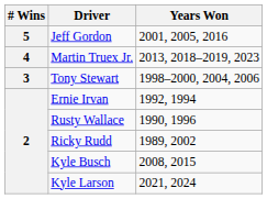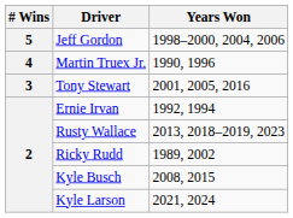Jeff Gordon | Years Won: 2001, 2005, 2016 -> 1998–2000, 2004, 2006
Martin Truex Jr. | Years Won: 2013, 2018–2019, 2023 -> 1990, 1996
Tony Stewart | Years Won: 1998–2000, 2004, 2006 -> 2001, 2005, 2016
Rusty Wallace | Years Won: 1990, 1996 -> 2013, 2018–2019, 2023
